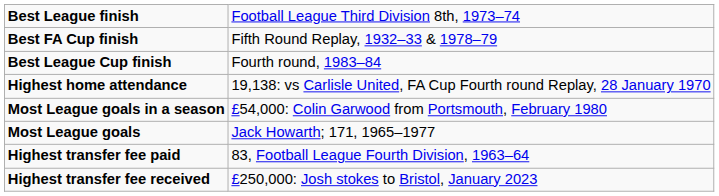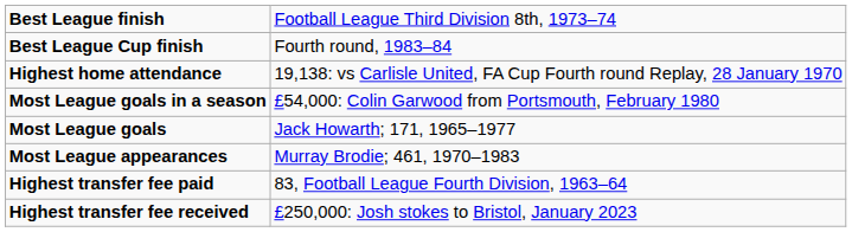- row: Best FA Cup finish | Fifth Round Replay, 1932–33 & 1978–79
+ row: Most League appearances | Murray Brodie; 461, 1970–1983
